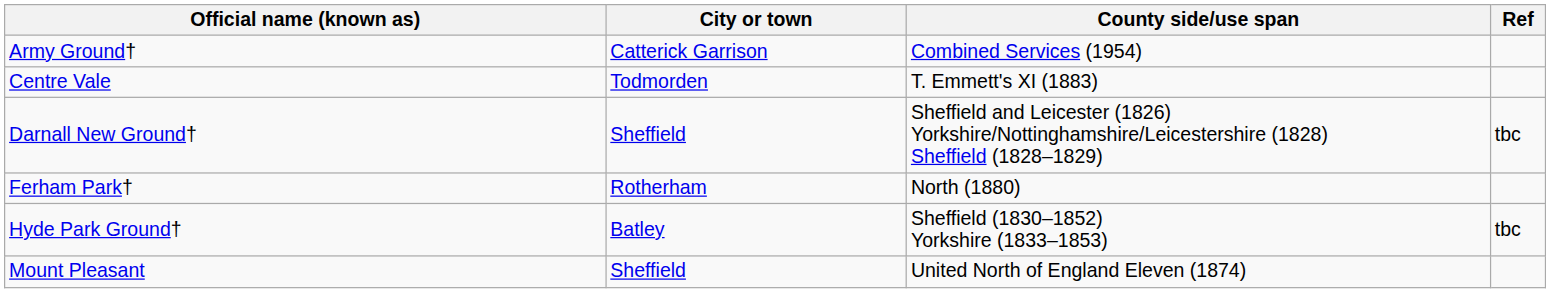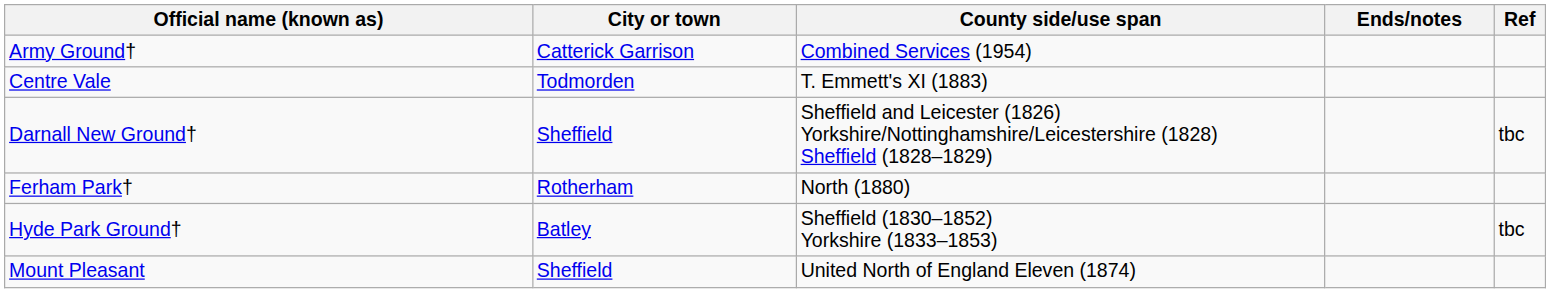+ column: Ends/notes
